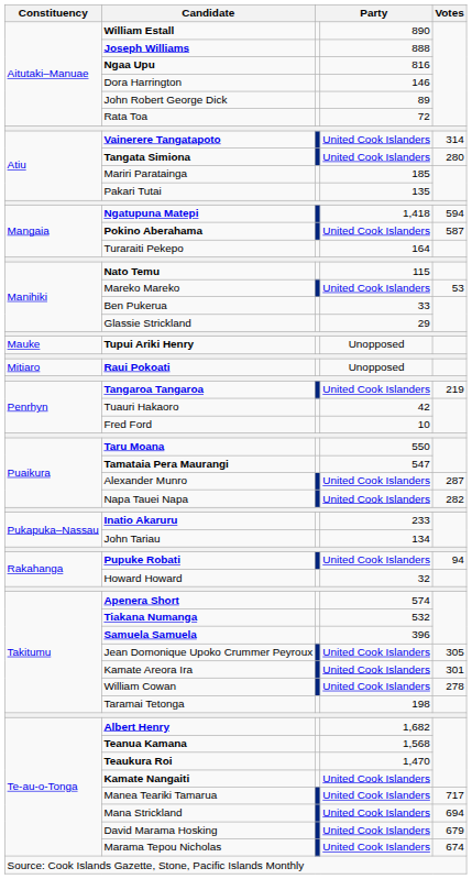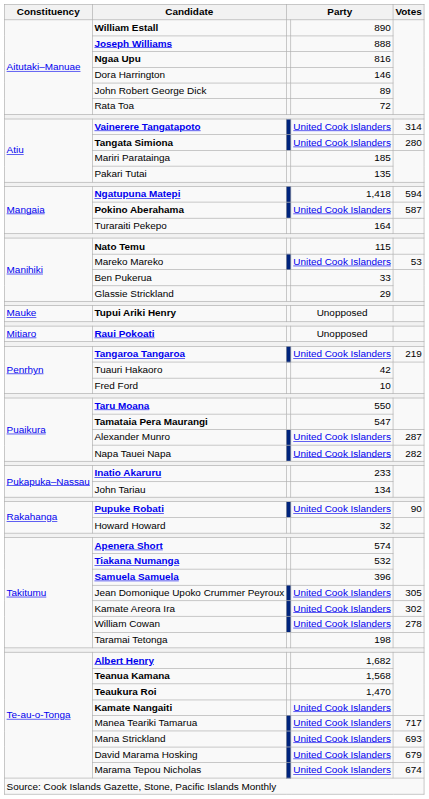Pupuke Robati | Votes: 94 -> 90
Kamate Areora Ira | Votes: 301 -> 302
Mana Strickland | Votes: 694 -> 693
